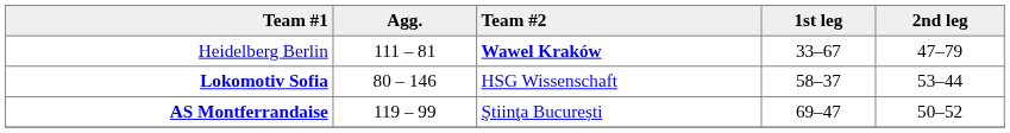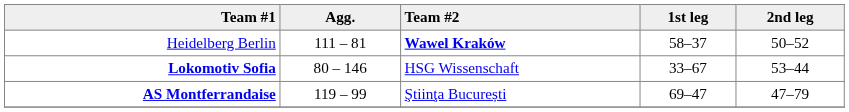Heidelberg Berlin | 1st leg: 33–67 -> 58–37
Heidelberg Berlin | 2nd leg: 47–79 -> 50–52
Lokomotiv Sofia | 1st leg: 58–37 -> 33–67
AS Montferrandaise | 2nd leg: 50–52 -> 47–79
